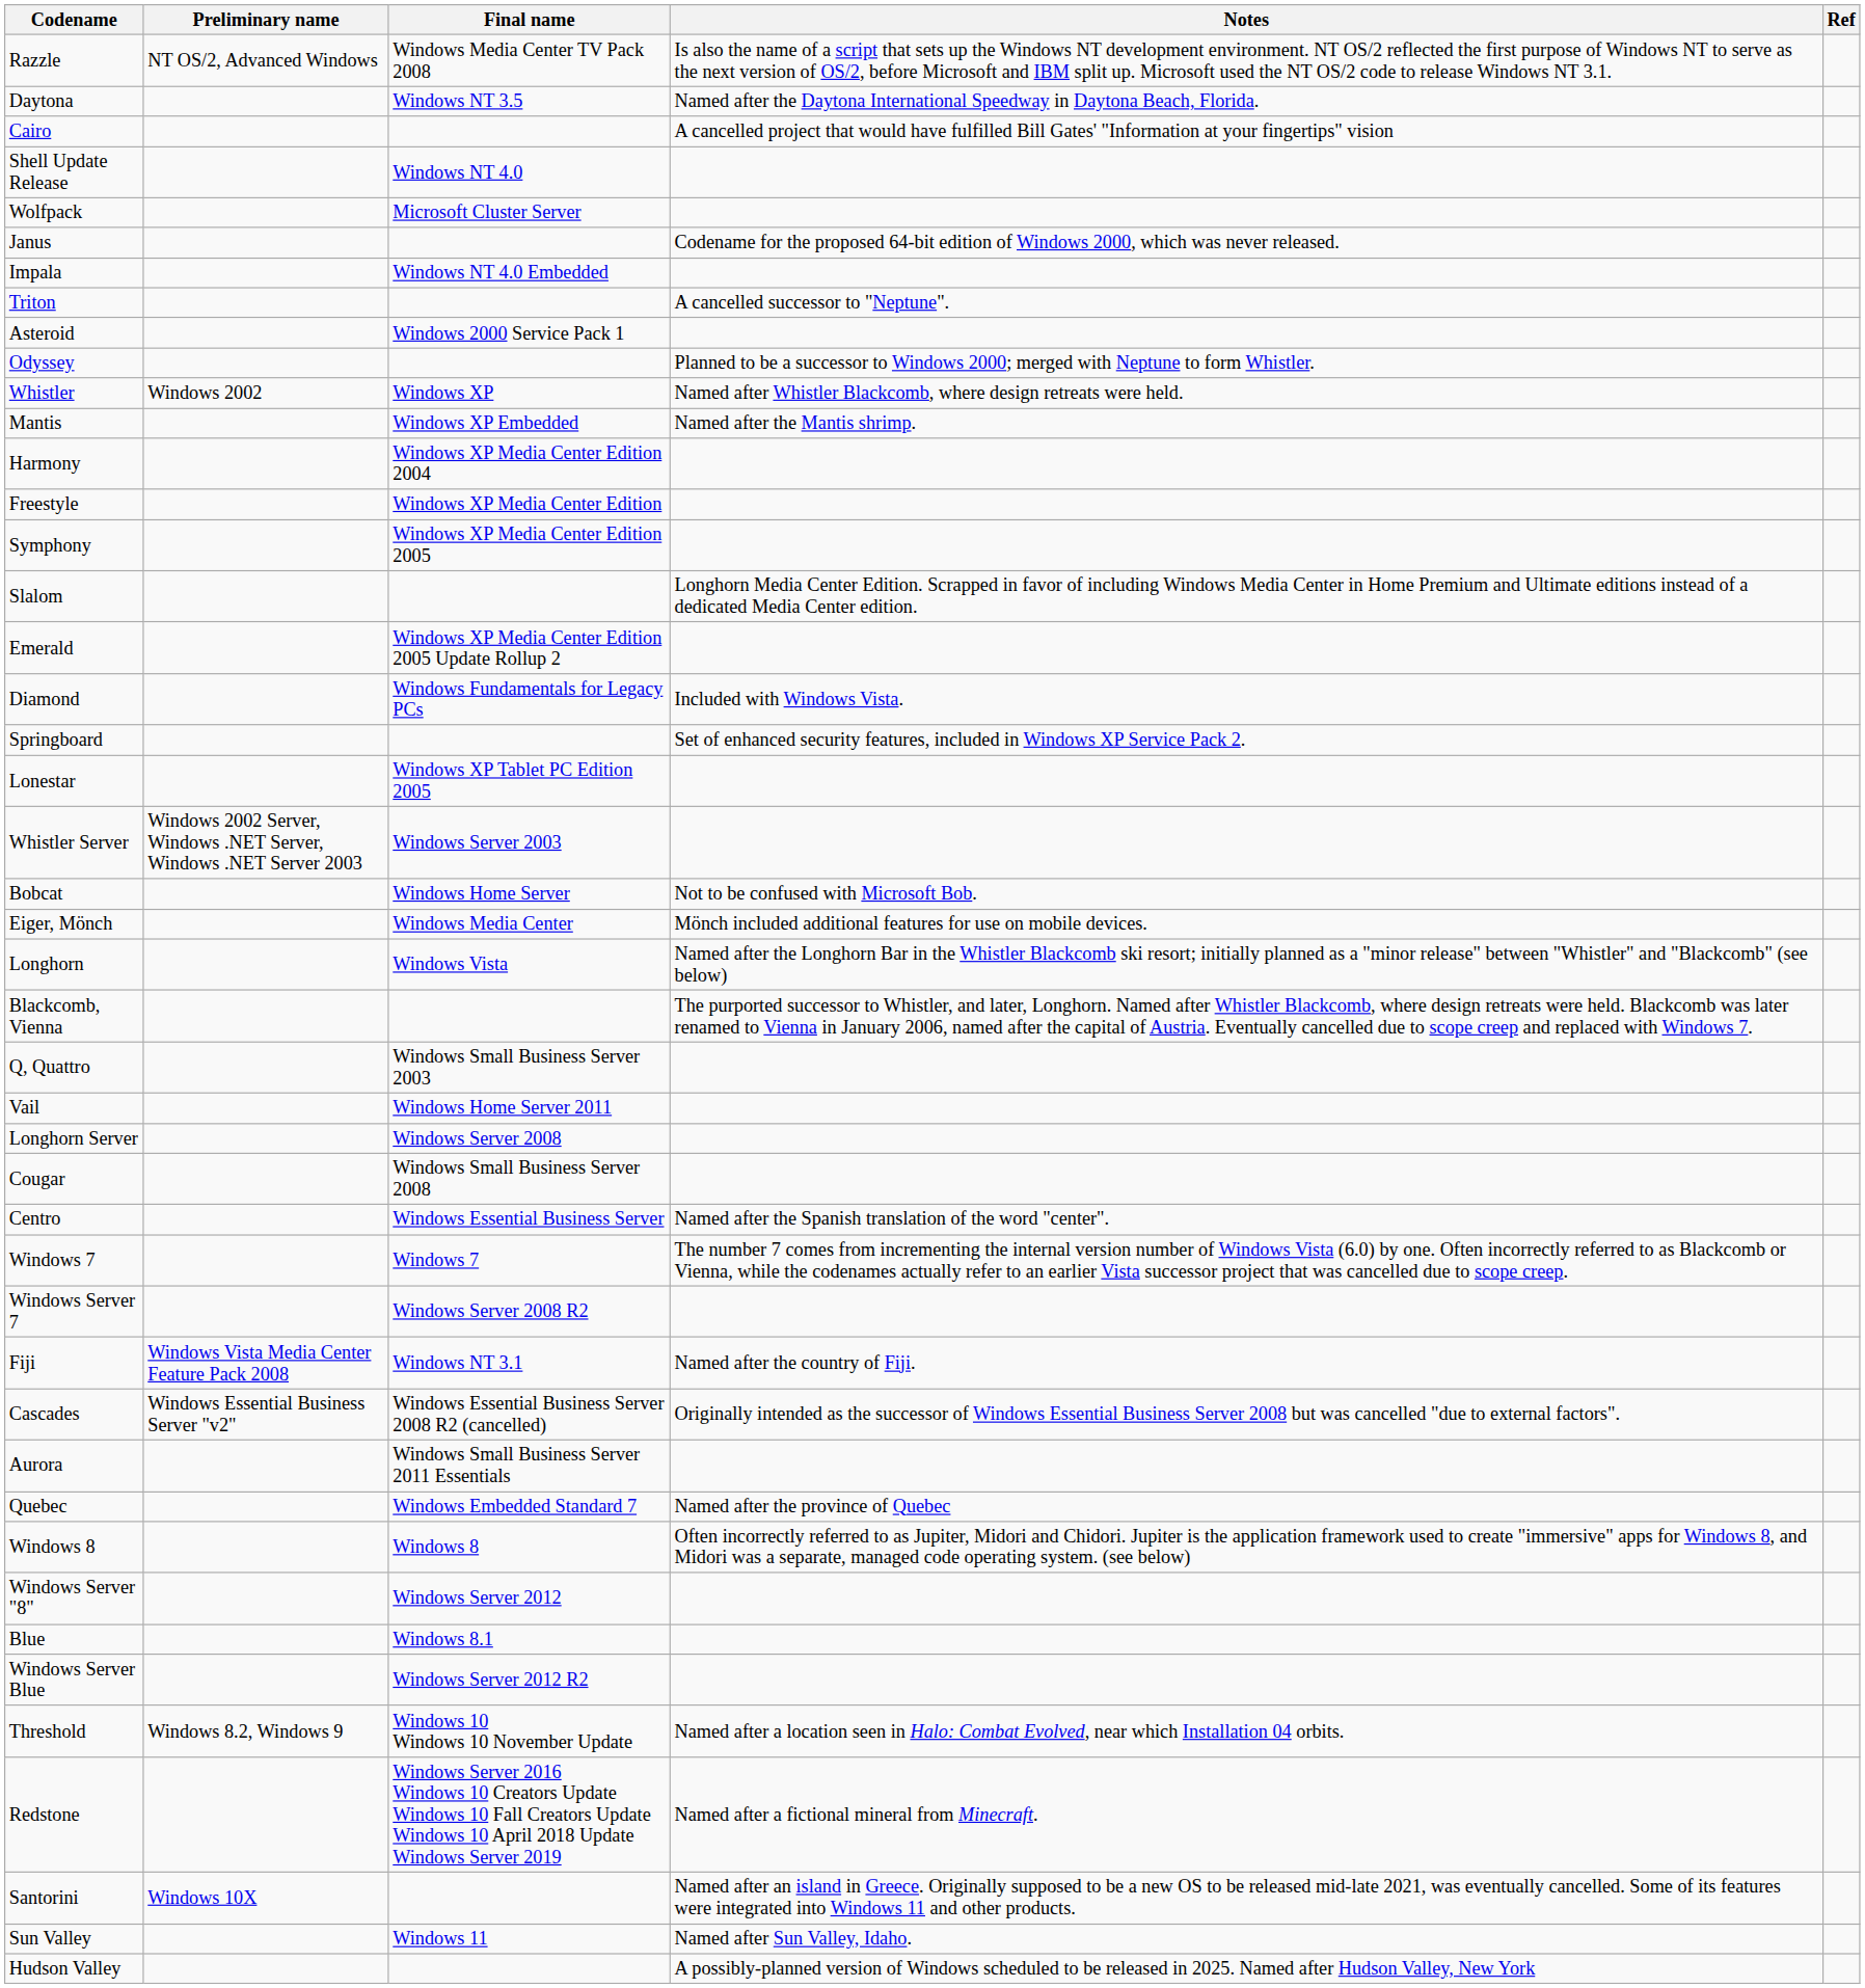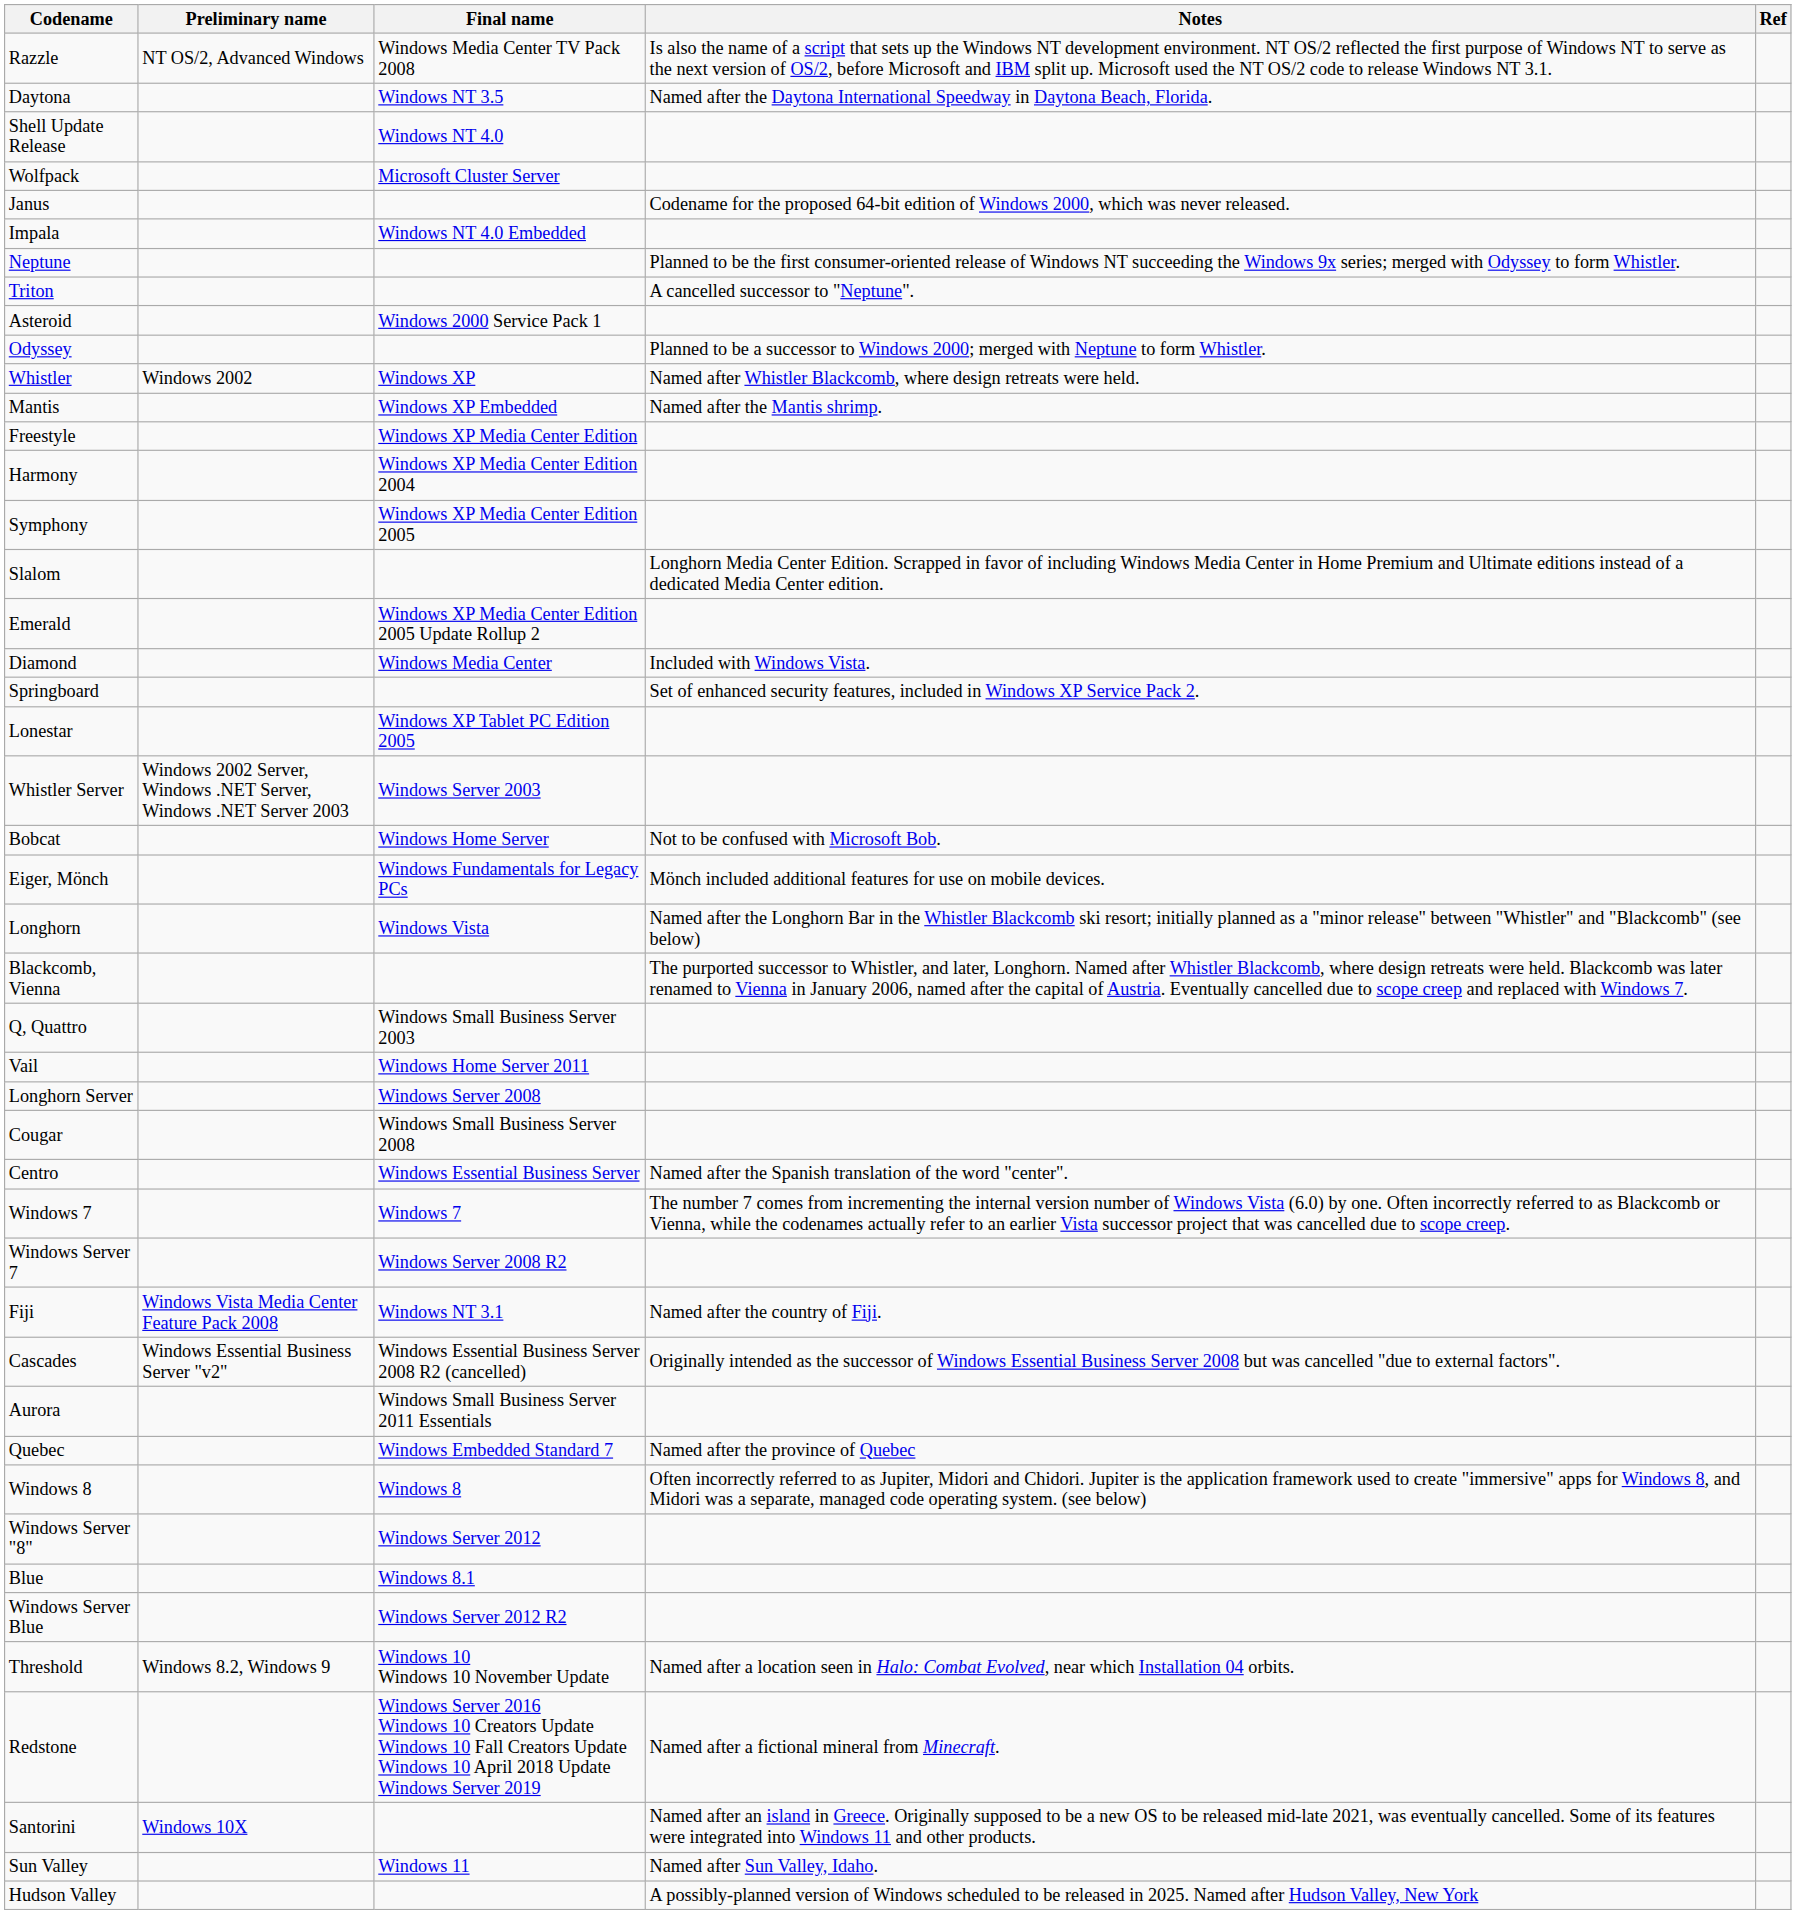- row: Cairo | A cancelled project that would have fulfilled Bill Gates' "Information at your fingertips" vision
+ row: Neptune | Planned to be the first consumer-oriented release of Windows NT succeeding the Windows 9x series; merged with Odyssey to form Whistler.
rows swapped: Freestyle <-> Harmony
Diamond | Final name: Windows Fundamentals for Legacy PCs -> Windows Media Center
Eiger, Mönch | Final name: Windows Media Center -> Windows Fundamentals for Legacy PCs
